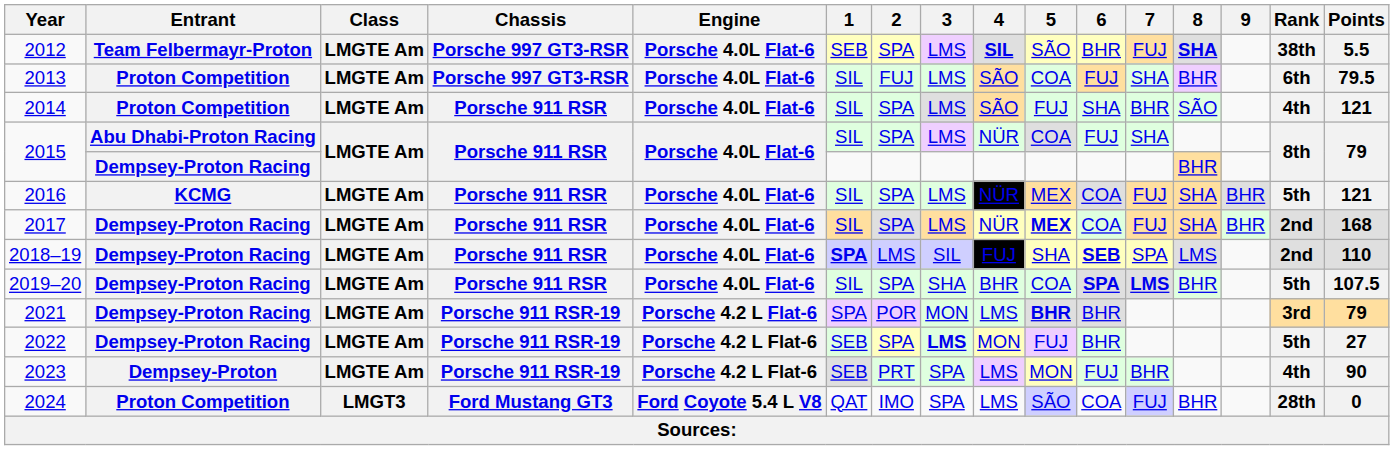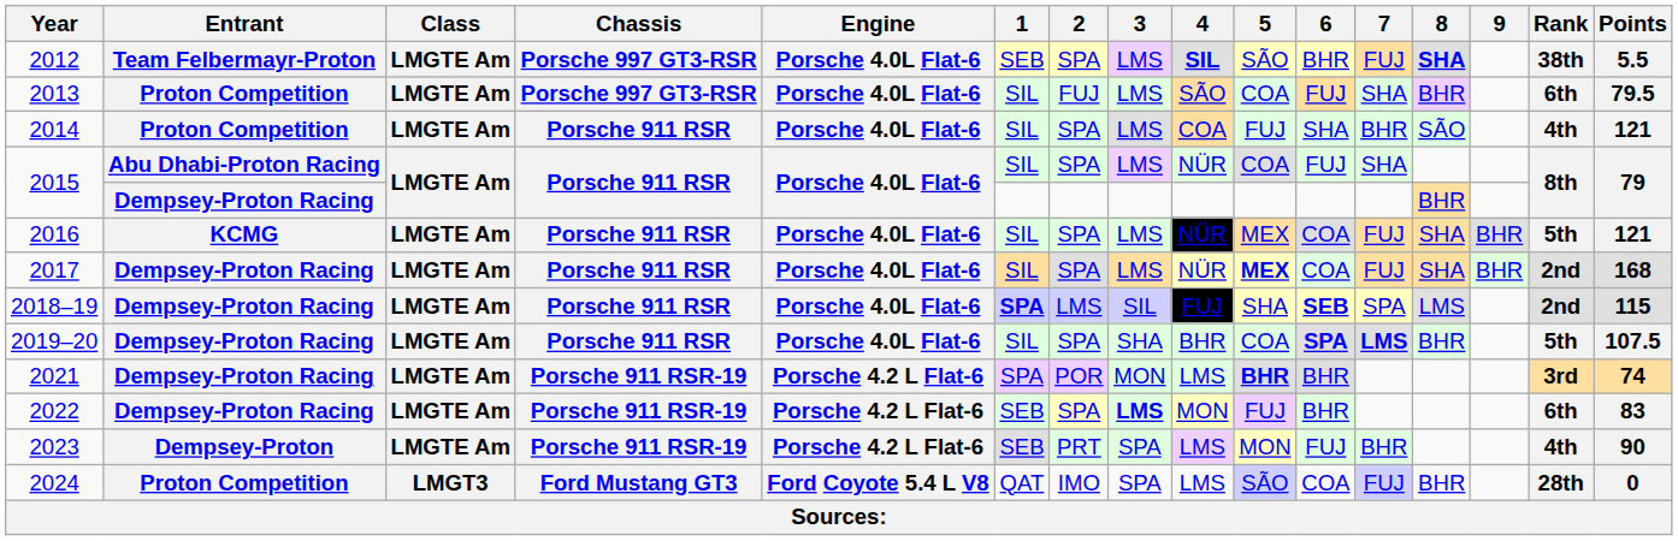2014 | 4: SÃO -> COA
2018–19 | Points: 110 -> 115
2021 | Points: 79 -> 74
2022 | Rank: 5th -> 6th
2022 | Points: 27 -> 83
